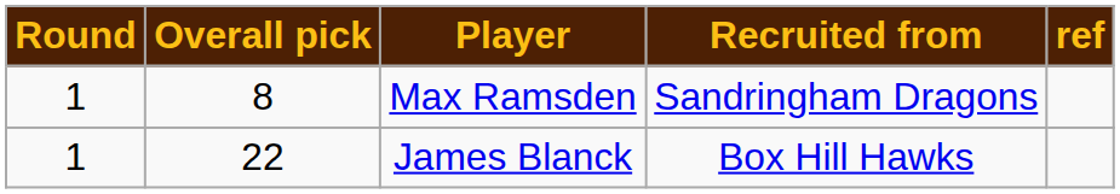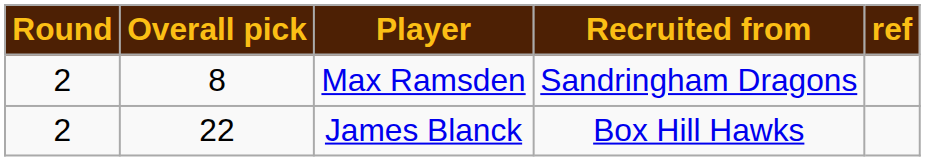Max Ramsden | Round: 1 -> 2
James Blanck | Round: 1 -> 2
